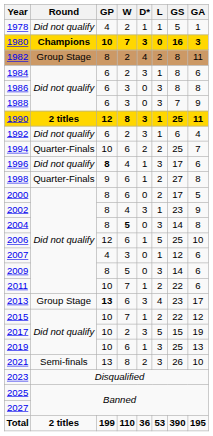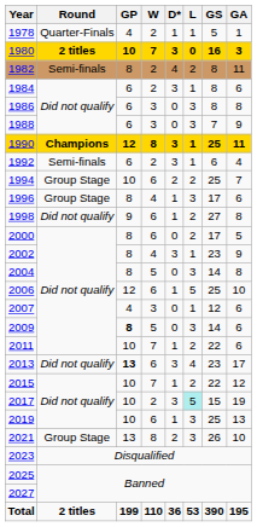1978 | Round: Did not qualify -> Quarter-Finals
1980 | Round: Champions -> 2 titles
1982 | Round: Group Stage -> Semi-finals
1990 | Round: 2 titles -> Champions
1992 | Round: Did not qualify -> Semi-finals
1994 | Round: Quarter-Finals -> Group Stage
1996 | Round: Did not qualify -> Group Stage
1996 | GP: bold -> normal
1998 | Round: Quarter-Finals -> Did not qualify
2004 | W: bold -> normal
2009 | GP: normal -> bold
2013 | Round: Group Stage -> Did not qualify
2017 | L: no background -> paleturquoise background
2021 | Round: Semi-finals -> Group Stage
